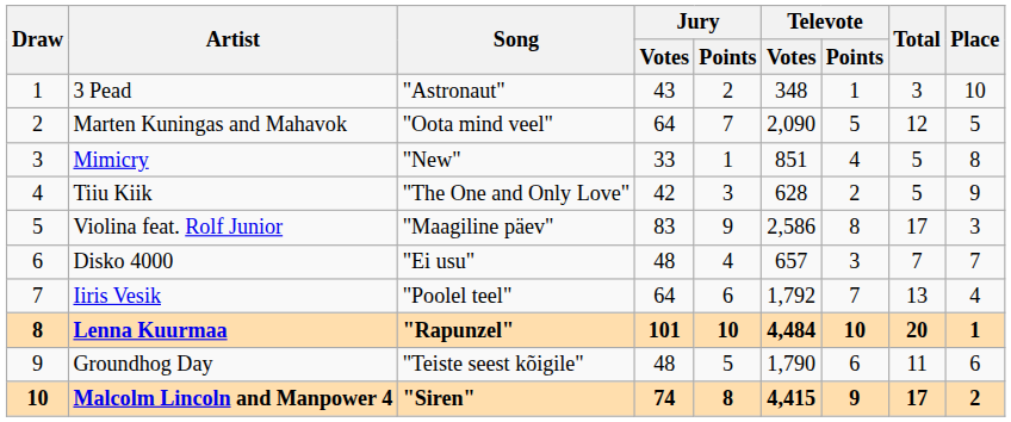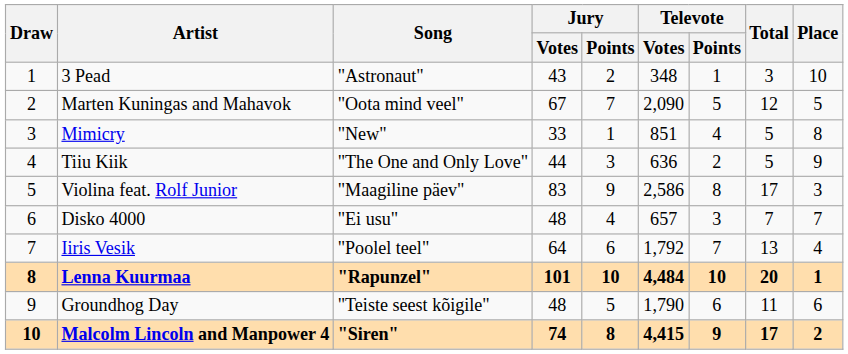Marten Kuningas and Mahavok | Jury / Votes: 64 -> 67
Tiiu Kiik | Jury / Votes: 42 -> 44
Tiiu Kiik | Televote / Votes: 628 -> 636
